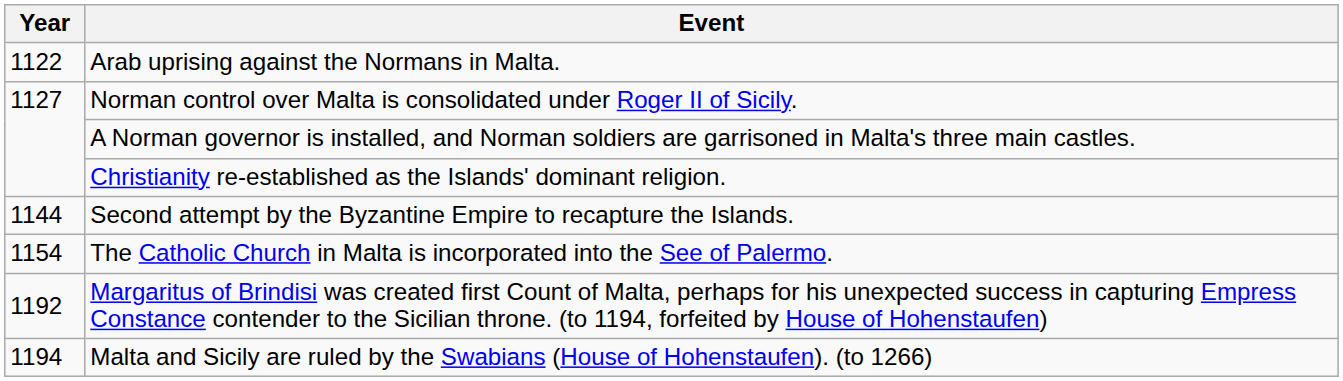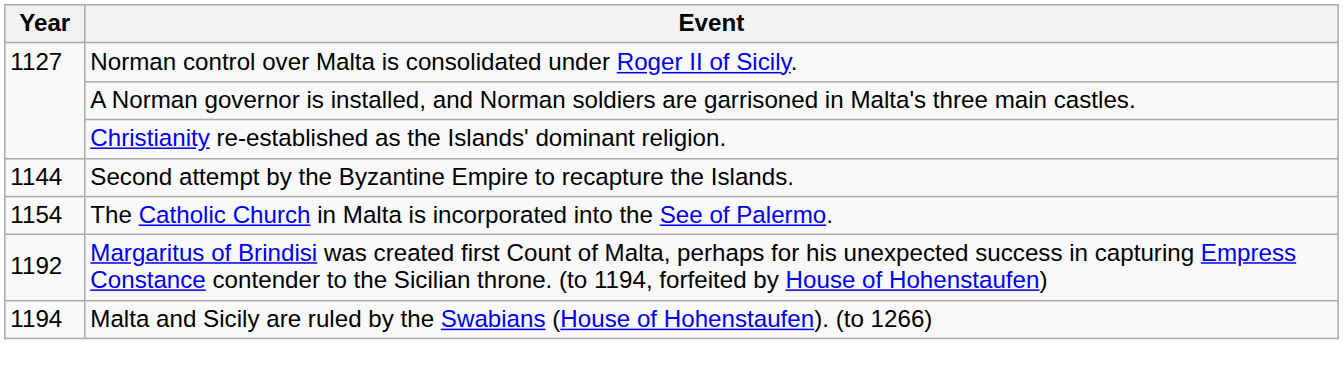- row: 1122 | Arab uprising against the Normans in Malta.
